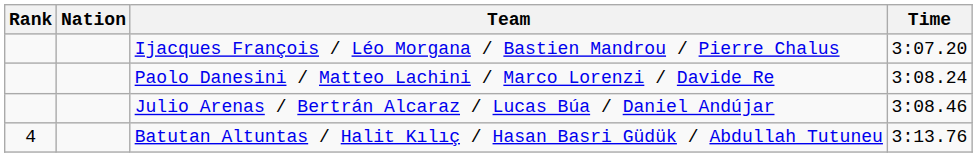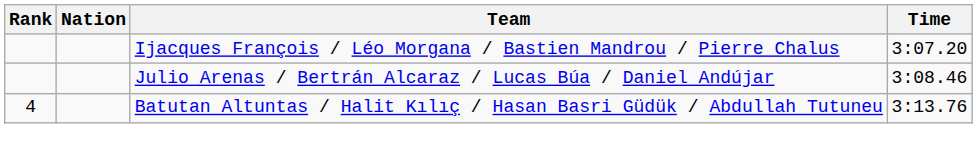- row: Paolo Danesini / Matteo Lachini / Marco Lorenzi / Davide Re | 3:08.24
